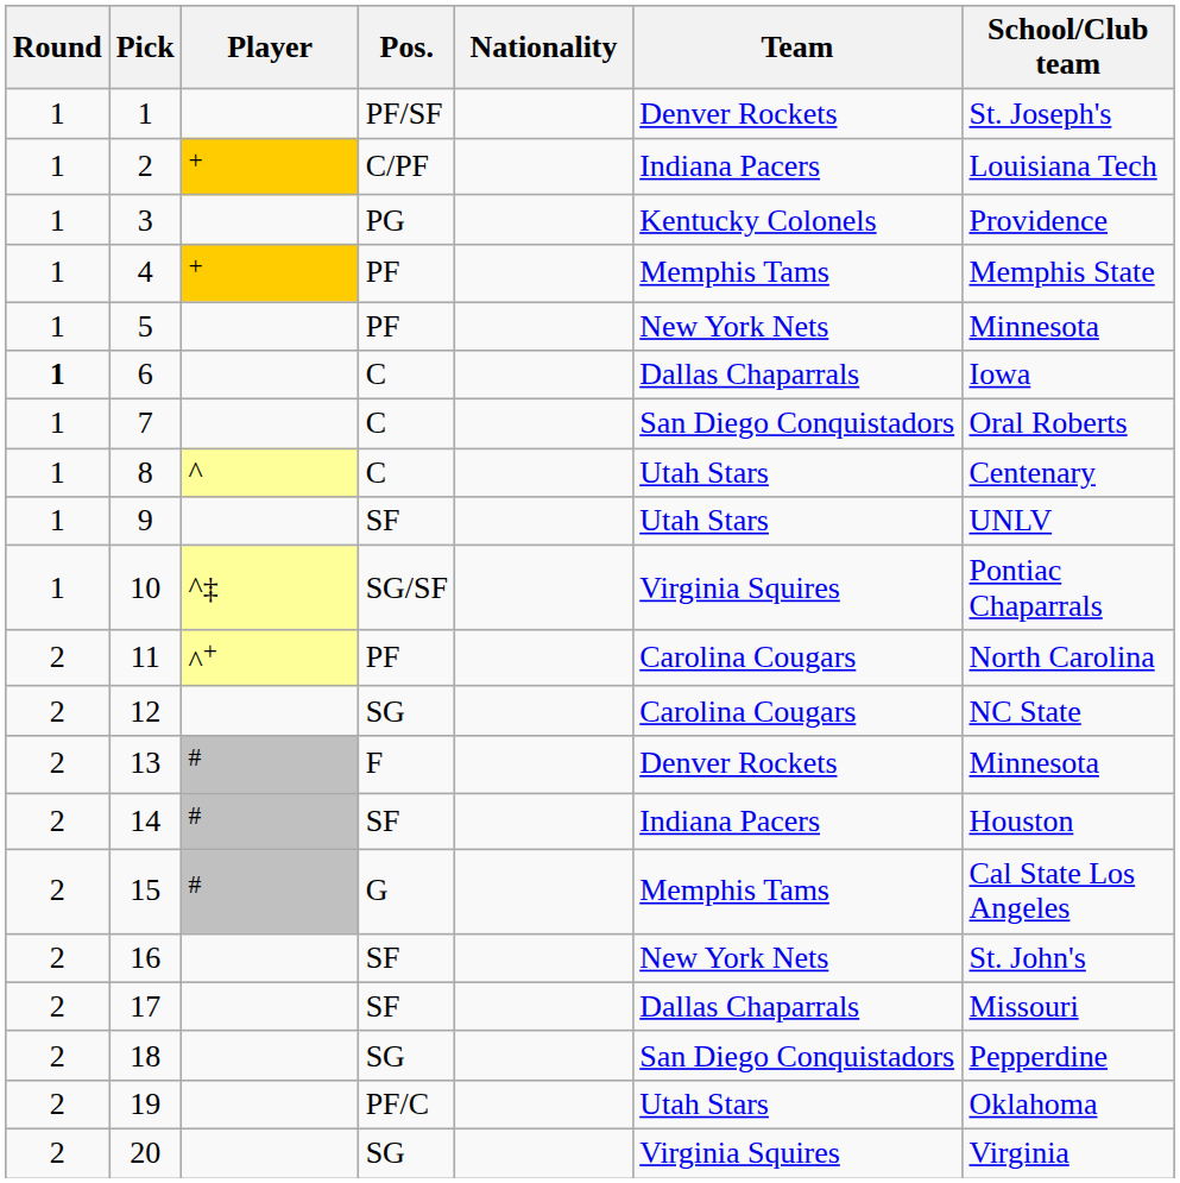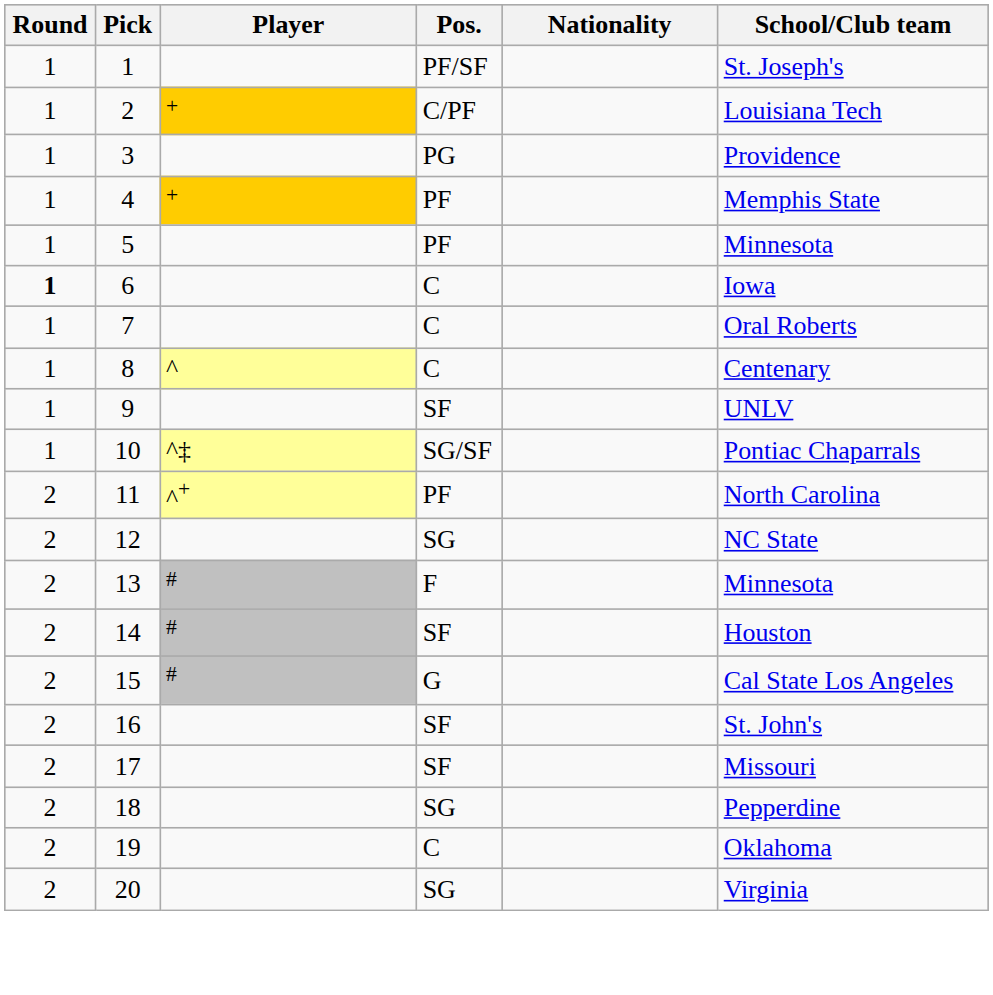- column: Team | Denver Rockets | Indiana Pacers | Kentucky Colonels | Memphis Tams | New York Nets | Dallas Chaparrals | San Diego Conquistadors | Utah Stars | Utah Stars | Virginia Squires | Carolina Cougars | Carolina Cougars | Denver Rockets | Indiana Pacers | Memphis Tams | New York Nets | Dallas Chaparrals | San Diego Conquistadors | Utah Stars | Virginia Squires
19 | Pos.: PF/C -> C
